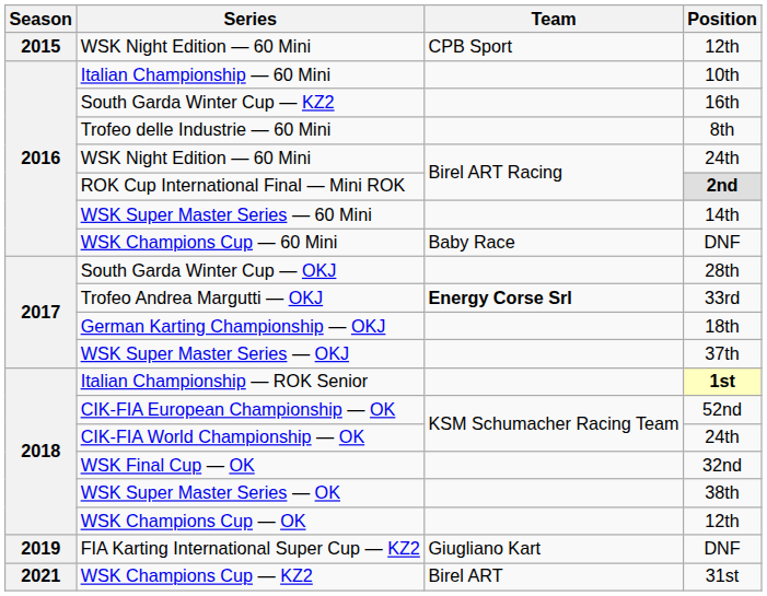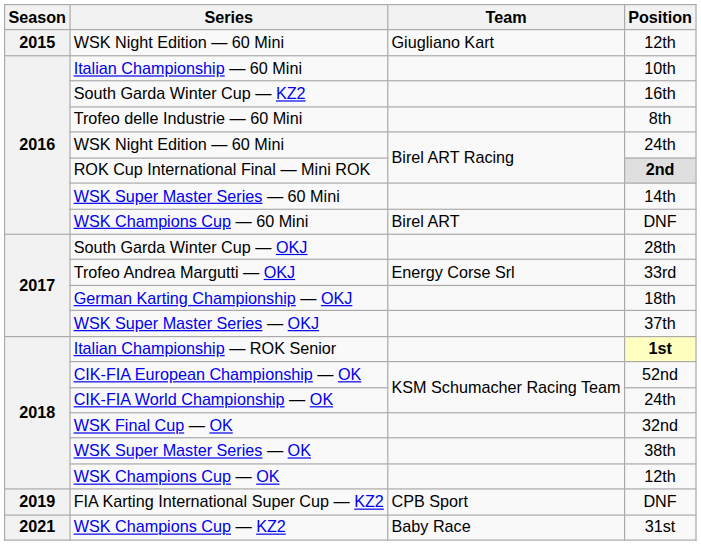WSK Night Edition — 60 Mini / 12th | Team: CPB Sport -> Giugliano Kart
WSK Champions Cup — 60 Mini | Team: Baby Race -> Birel ART
Trofeo Andrea Margutti — OKJ | Team: bold -> normal
FIA Karting International Super Cup — KZ2 | Team: Giugliano Kart -> CPB Sport
WSK Champions Cup — KZ2 | Team: Birel ART -> Baby Race
